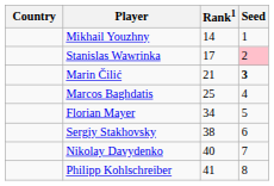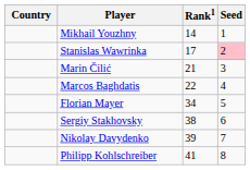Marin Čilić | Seed: bold -> normal
Marcos Baghdatis | Rank1: 25 -> 22
Nikolay Davydenko | Rank1: 40 -> 39
